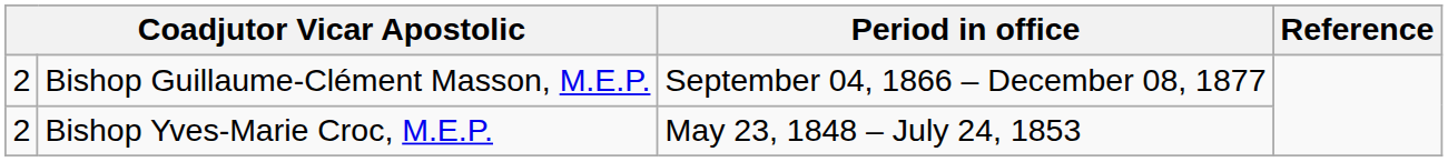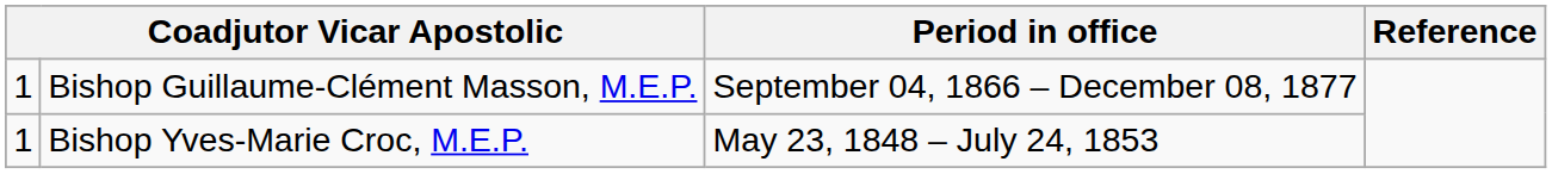Bishop Guillaume-Clément Masson, M.E.P. | column 1: 2 -> 1
Bishop Yves-Marie Croc, M.E.P. | column 1: 2 -> 1
